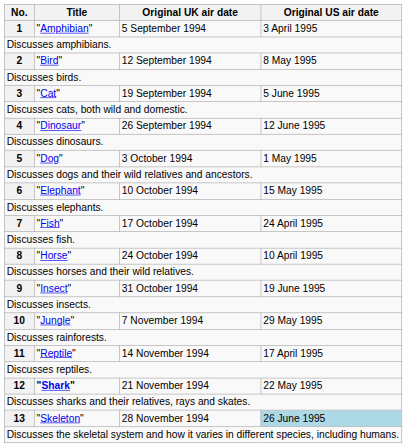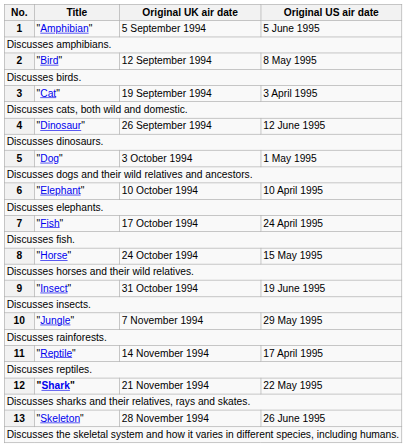1 | Original US air date: 3 April 1995 -> 5 June 1995
3 | Original US air date: 5 June 1995 -> 3 April 1995
6 | Original US air date: 15 May 1995 -> 10 April 1995
8 | Original US air date: 10 April 1995 -> 15 May 1995
13 | Original US air date: lightblue background -> no background
